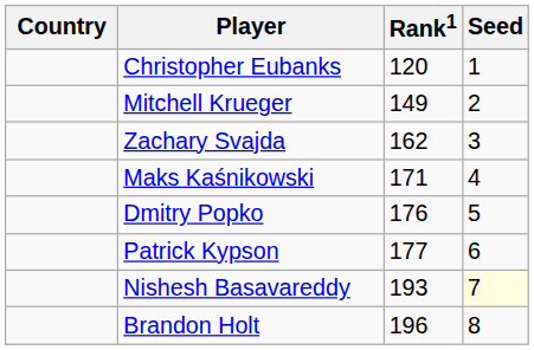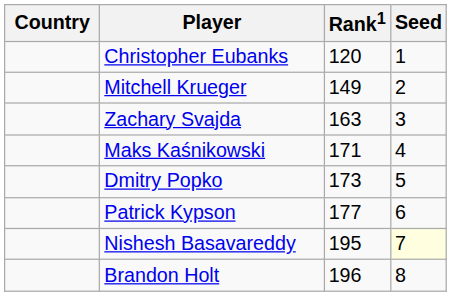Zachary Svajda | Rank1: 162 -> 163
Dmitry Popko | Rank1: 176 -> 173
Nishesh Basavareddy | Rank1: 193 -> 195
